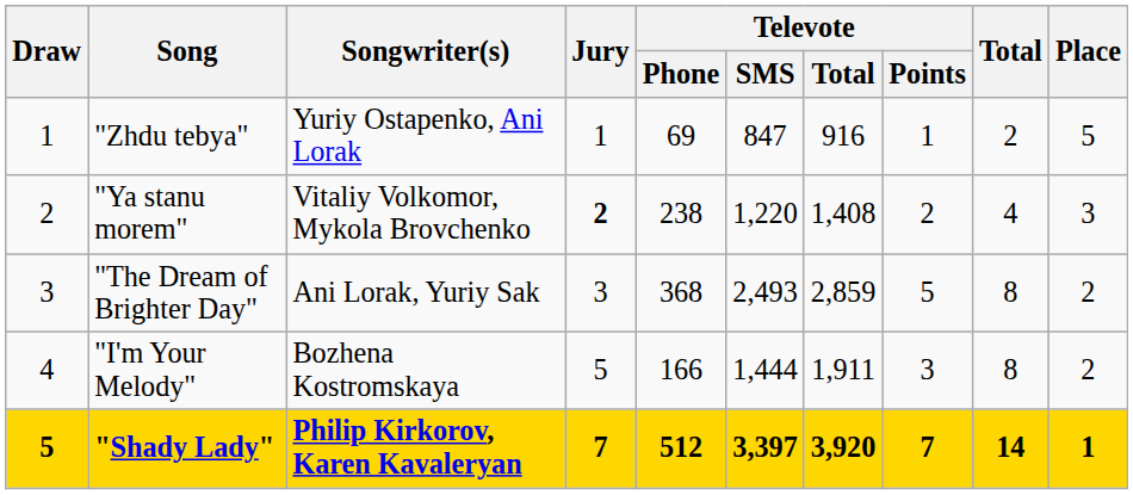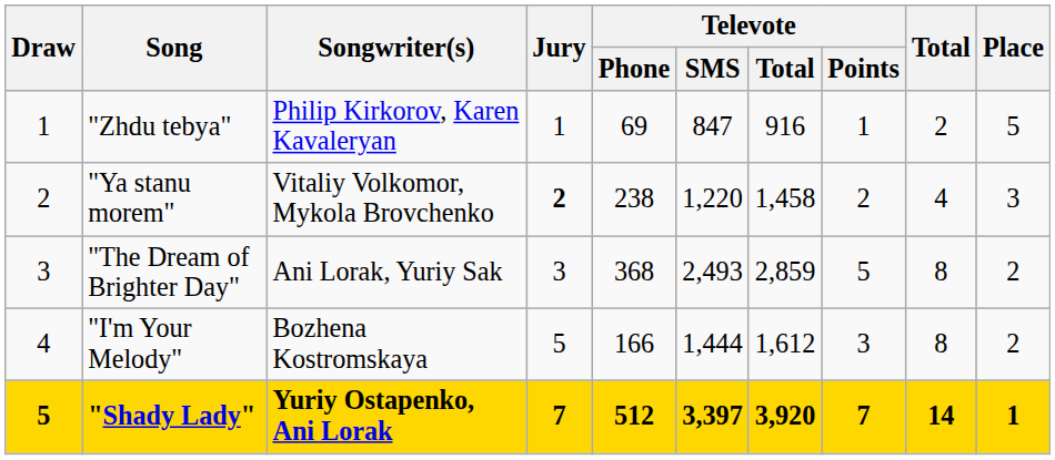"Zhdu tebya" | Songwriter(s): Yuriy Ostapenko, Ani Lorak -> Philip Kirkorov, Karen Kavaleryan
"Ya stanu morem" | Televote / Total: 1,408 -> 1,458
"I'm Your Melody" | Televote / Total: 1,911 -> 1,612
"Shady Lady" | Songwriter(s): Philip Kirkorov, Karen Kavaleryan -> Yuriy Ostapenko, Ani Lorak
